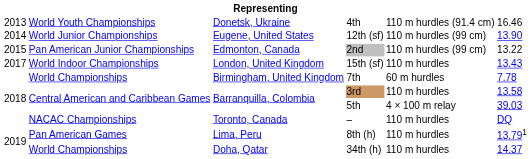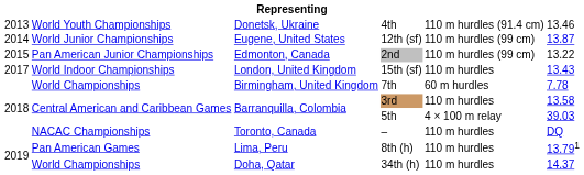4th | column 6: 16.46 -> 13.46
12th (sf) | column 6: 13.90 -> 13.87
